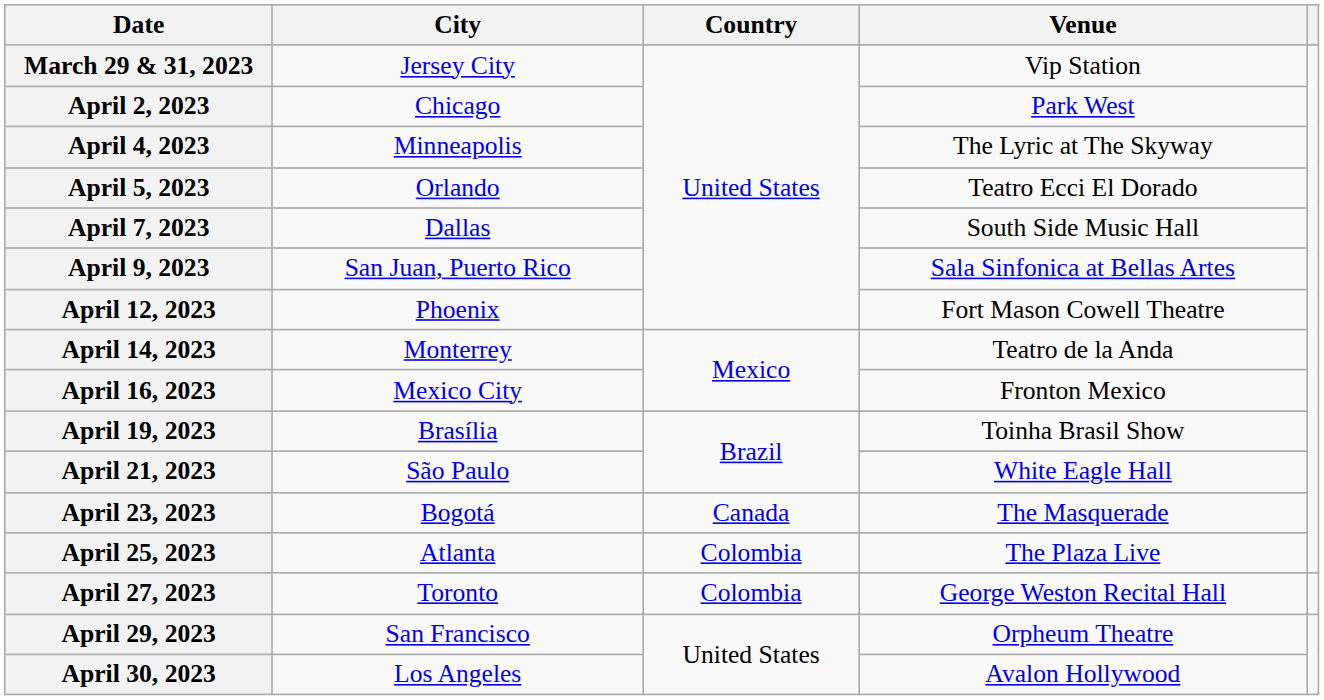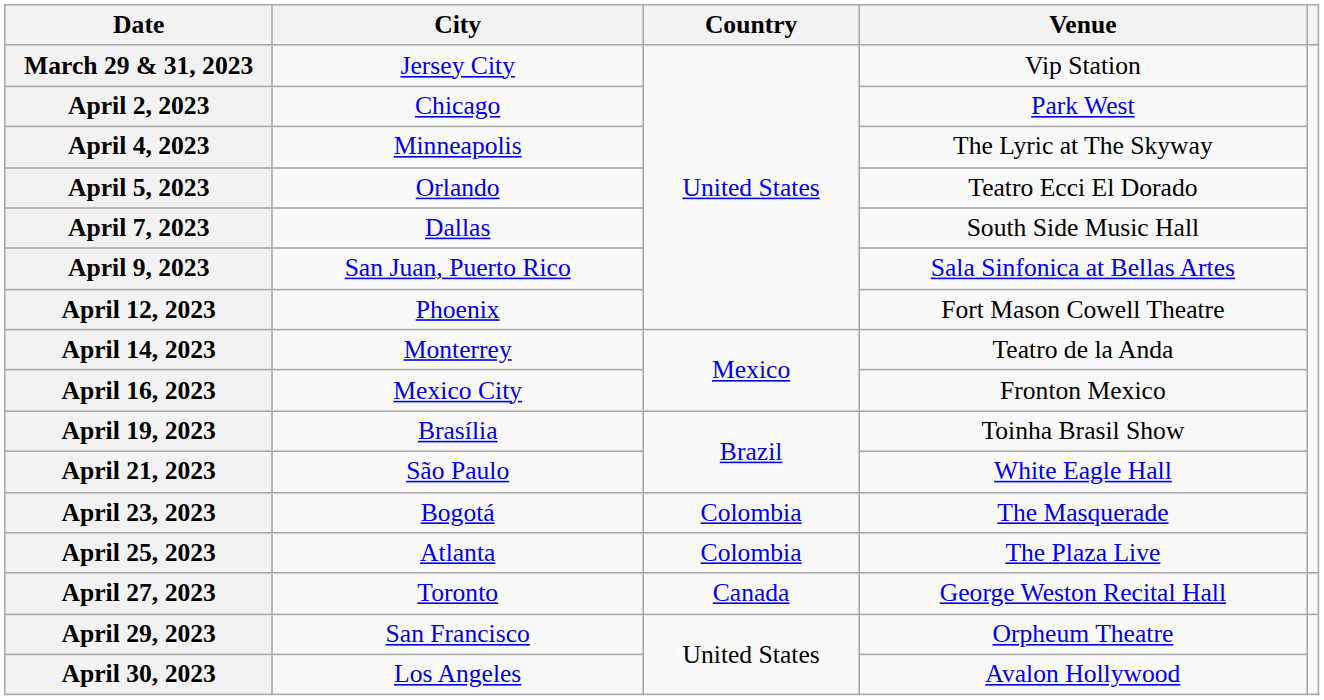April 23, 2023 | Country: Canada -> Colombia
April 27, 2023 | Country: Colombia -> Canada
